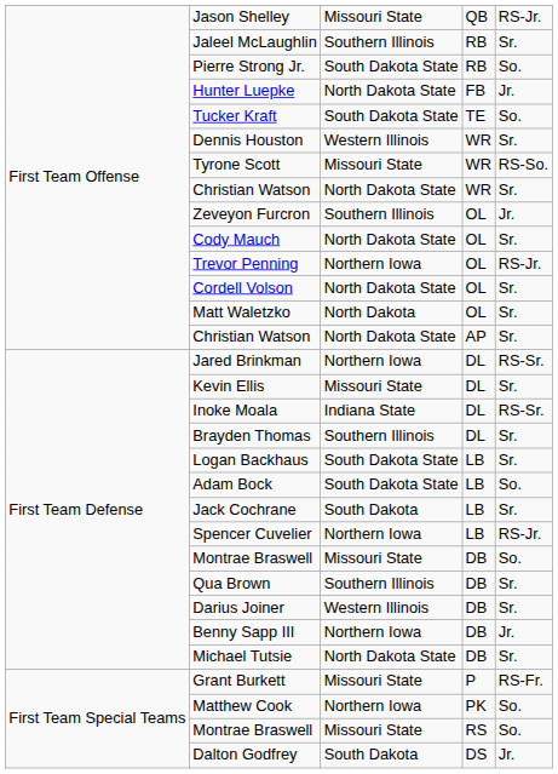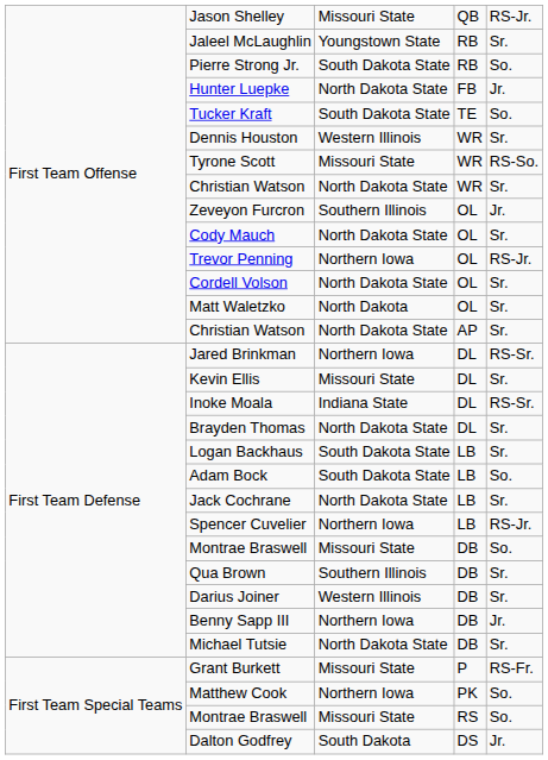Jaleel McLaughlin | column 3: Southern Illinois -> Youngstown State
Brayden Thomas | column 3: Southern Illinois -> North Dakota State
Jack Cochrane | column 3: South Dakota -> North Dakota State
